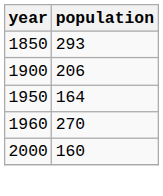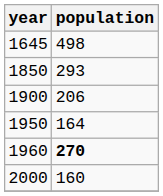+ row: 1645 | 498
1960 | population: normal -> bold
